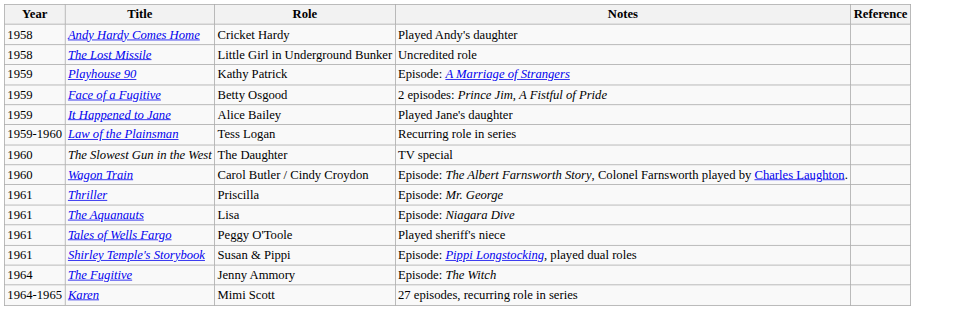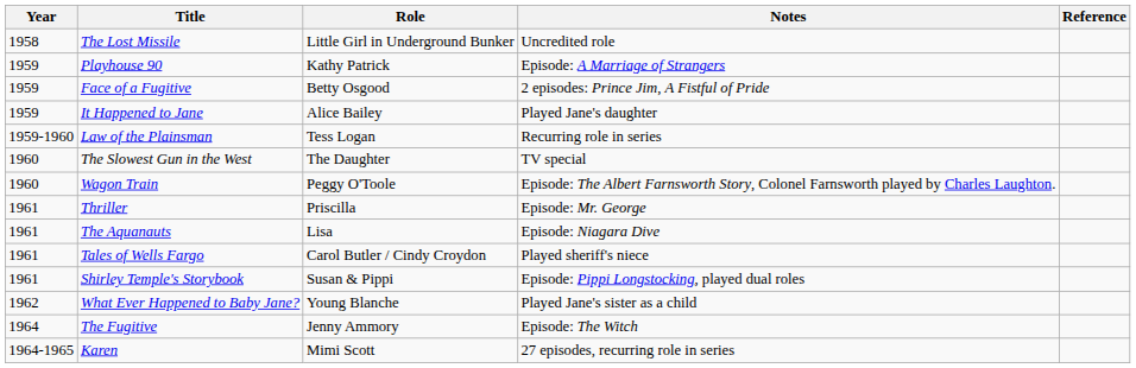- row: 1958 | Andy Hardy Comes Home | Cricket Hardy | Played Andy's daughter
Wagon Train | Role: Carol Butler / Cindy Croydon -> Peggy O'Toole
Tales of Wells Fargo | Role: Peggy O'Toole -> Carol Butler / Cindy Croydon
+ row: 1962 | What Ever Happened to Baby Jane? | Young Blanche | Played Jane's sister as a child
